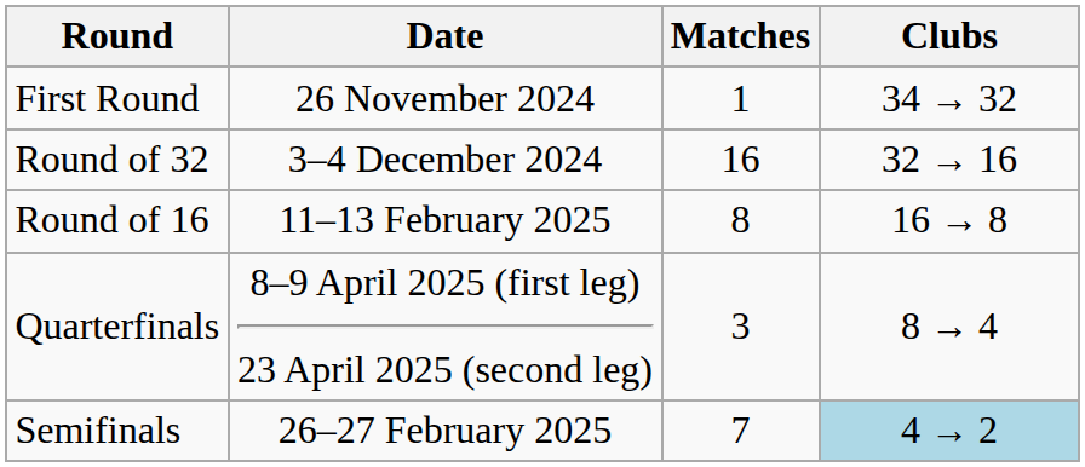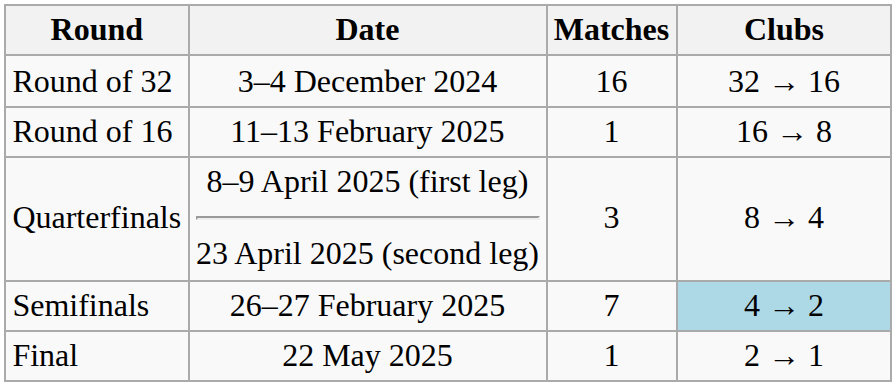- row: First Round | 26 November 2024 | 1 | 34 → 32
Round of 16 | Matches: 8 -> 1
+ row: Final | 22 May 2025 | 1 | 2 → 1
